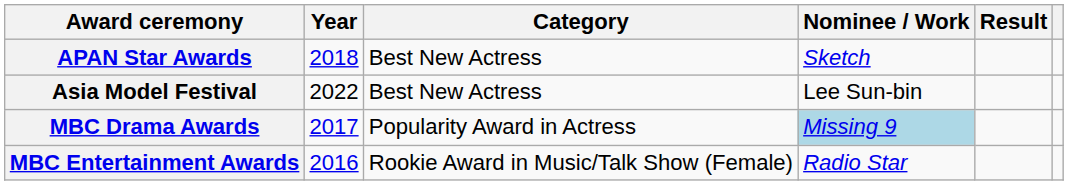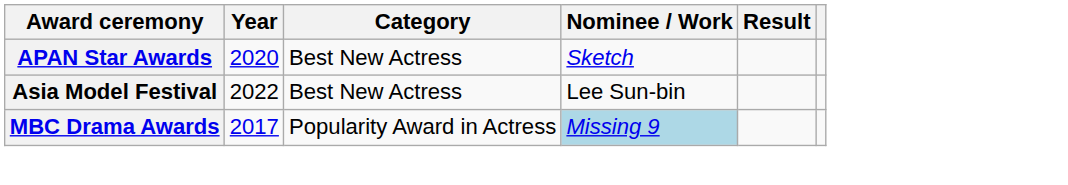APAN Star Awards | Year: 2018 -> 2020
- row: MBC Entertainment Awards | 2016 | Rookie Award in Music/Talk Show (Female) | Radio Star
